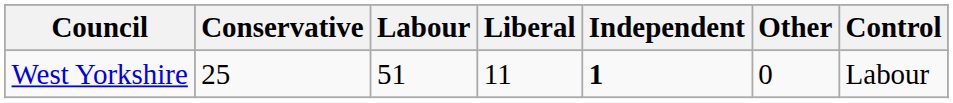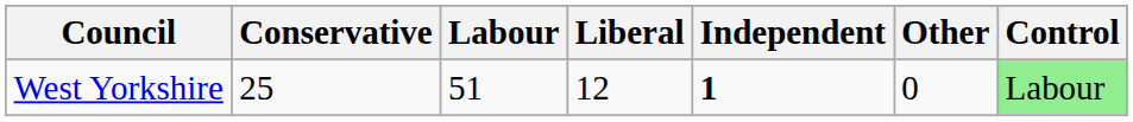West Yorkshire | Liberal: 11 -> 12
West Yorkshire | Control: no background -> lightgreen background
